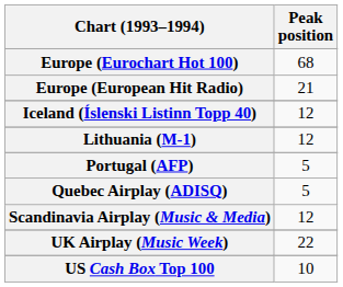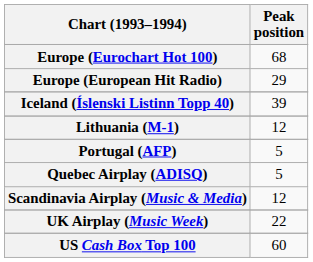Europe (European Hit Radio) | Peak position: 21 -> 29
Iceland (Íslenski Listinn Topp 40) | Peak position: 12 -> 39
US Cash Box Top 100 | Peak position: 10 -> 60
